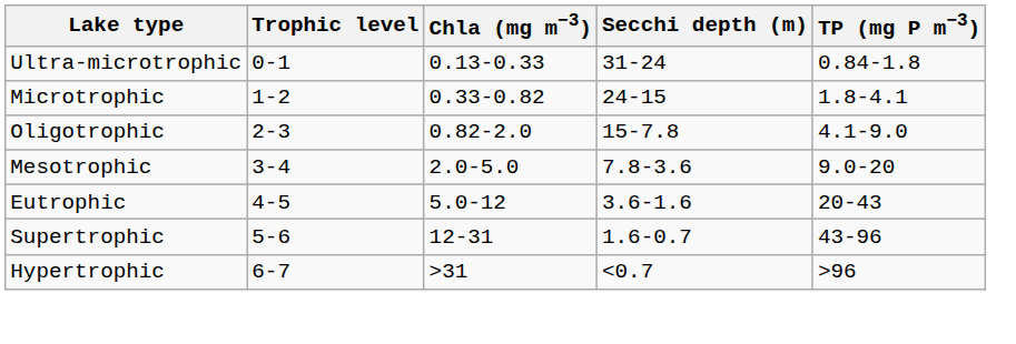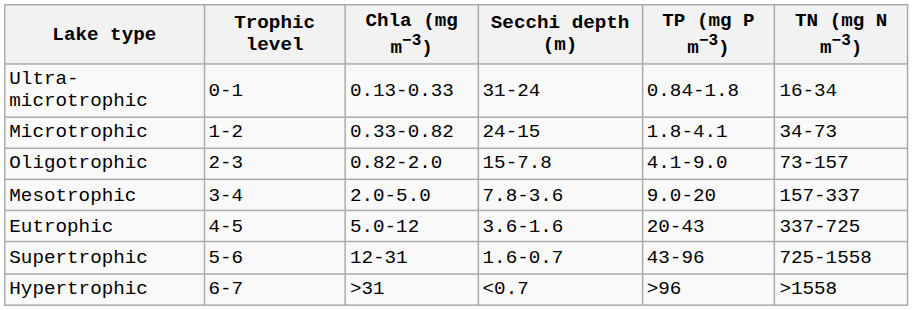+ column: TN (mg N m−3) | 16-34 | 34-73 | 73-157 | 157-337 | 337-725 | 725-1558 | >1558
